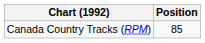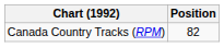Canada Country Tracks (RPM) | Position: 85 -> 82
